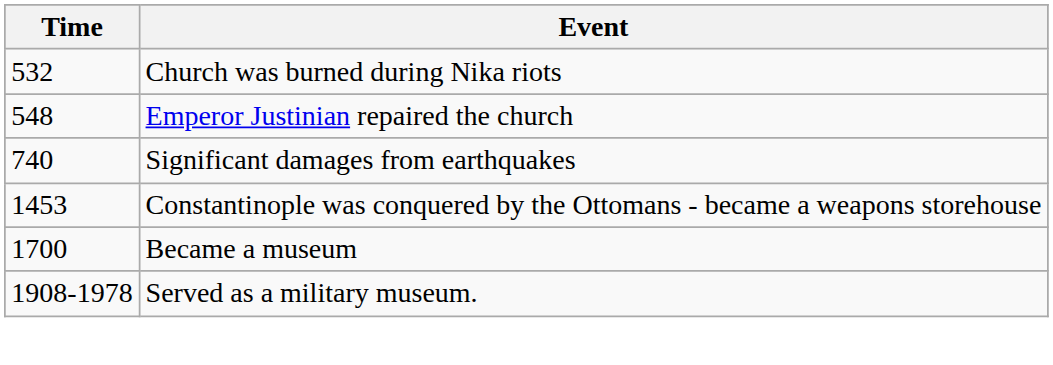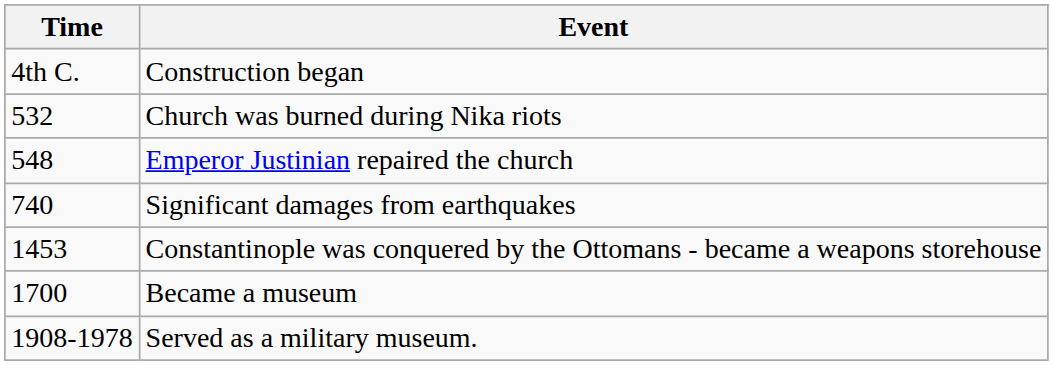+ row: 4th C. | Construction began
